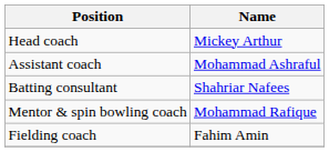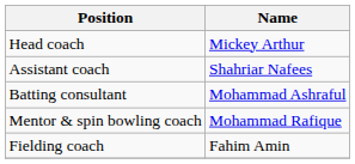Assistant coach | Name: Mohammad Ashraful -> Shahriar Nafees
Batting consultant | Name: Shahriar Nafees -> Mohammad Ashraful
